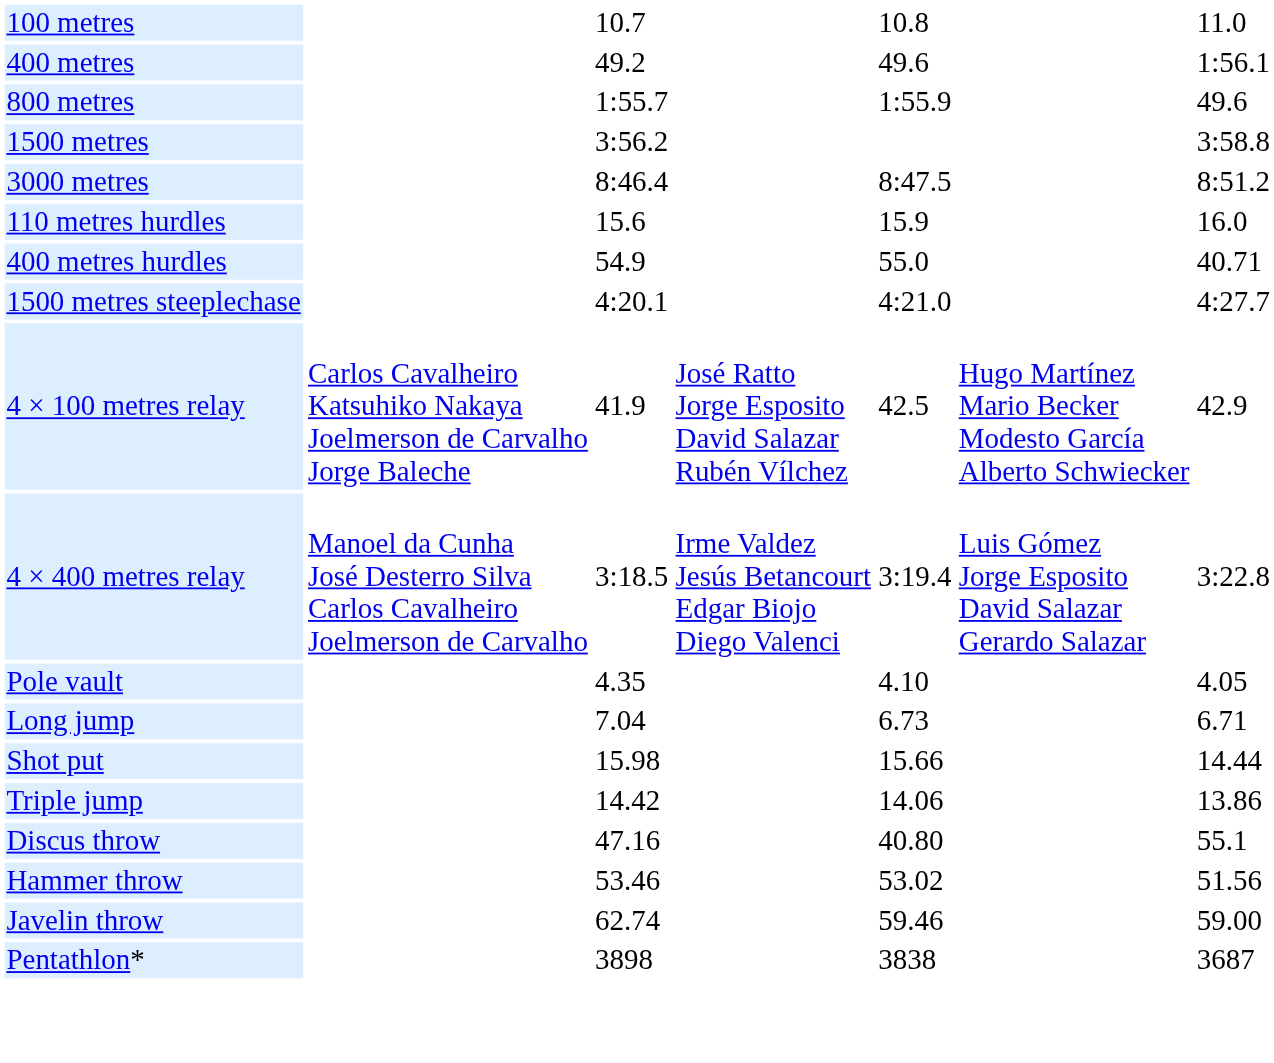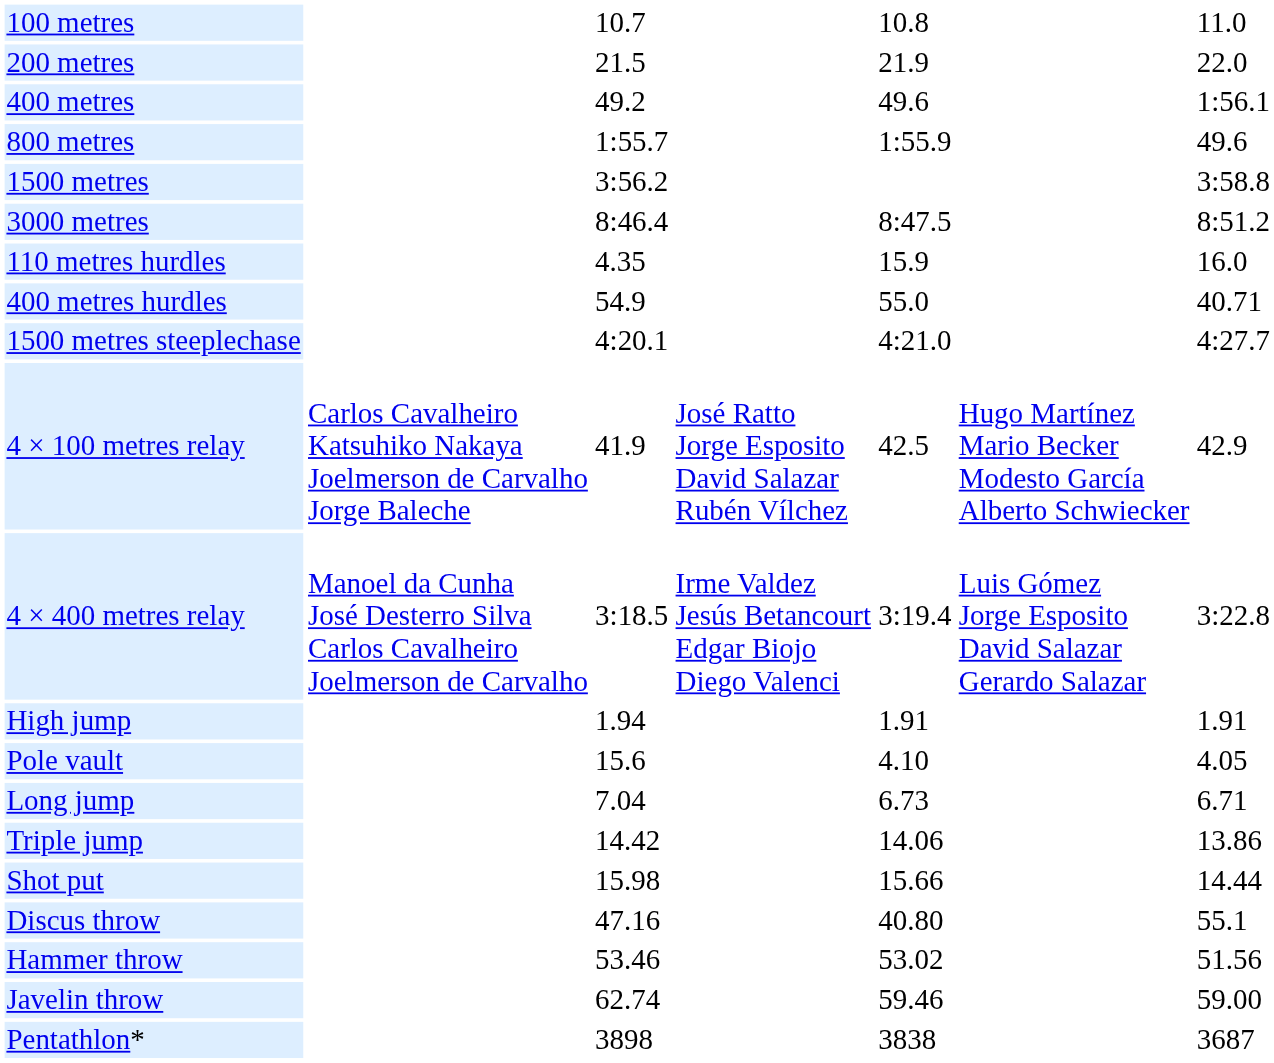+ row: 200 metres | 21.5 | 21.9 | 22.0
110 metres hurdles | column 3: 15.6 -> 4.35
+ row: High jump | 1.94 | 1.91 | 1.91
Pole vault | column 3: 4.35 -> 15.6
rows swapped: Triple jump <-> Shot put
